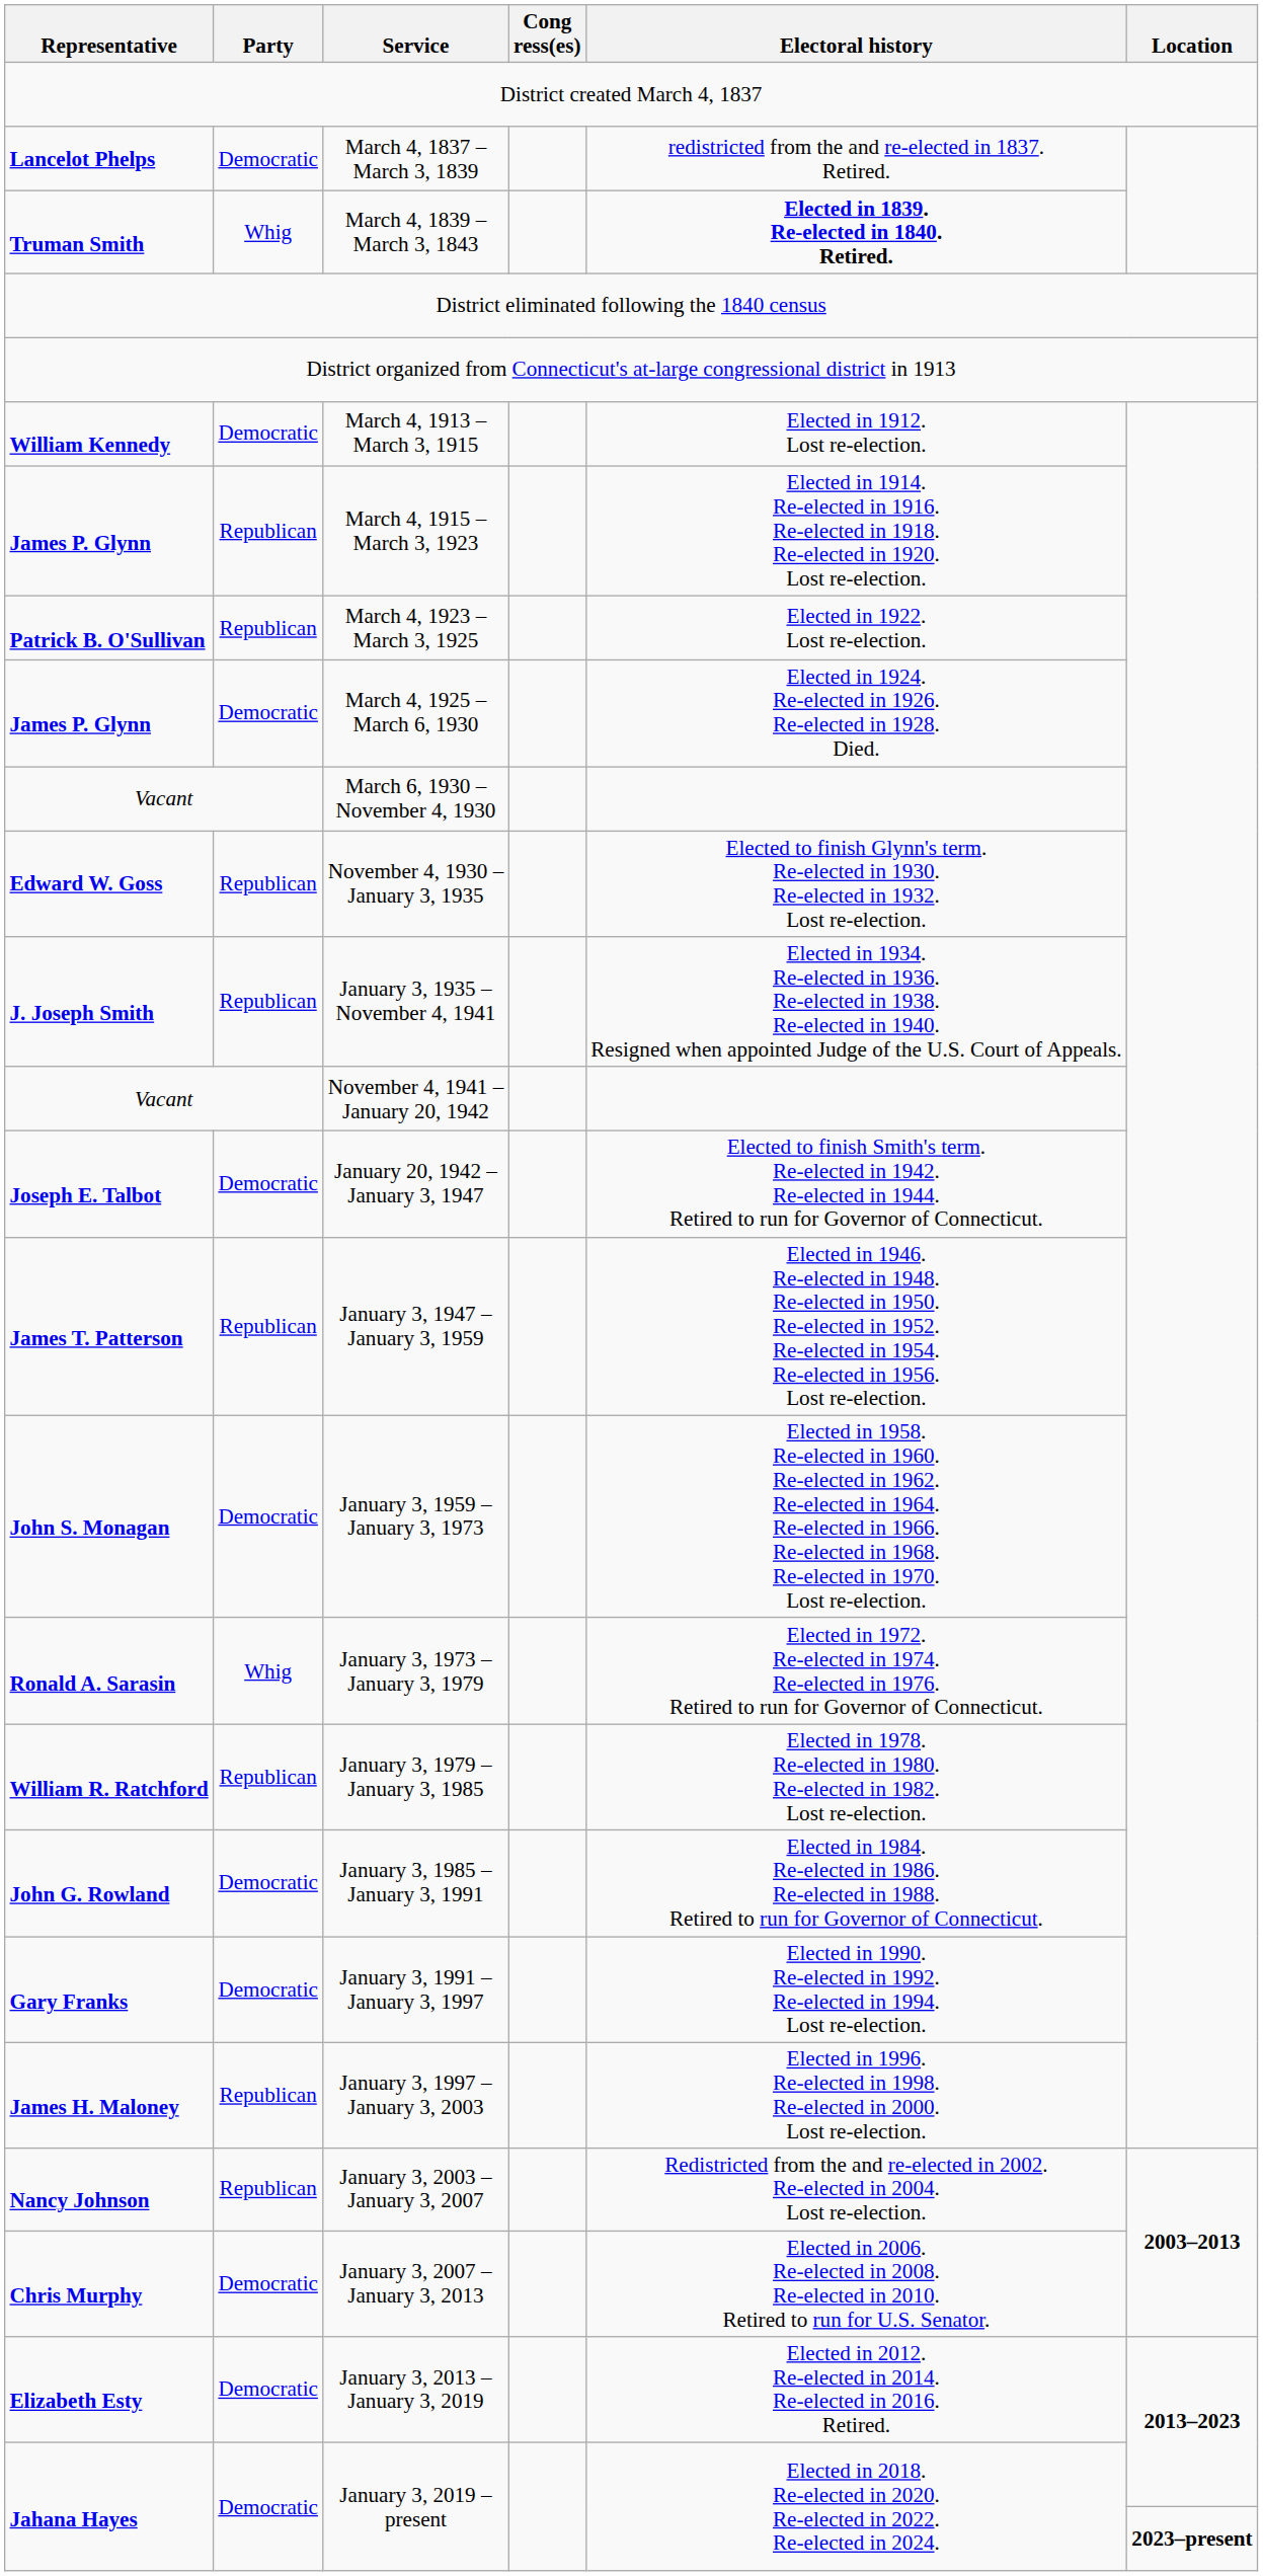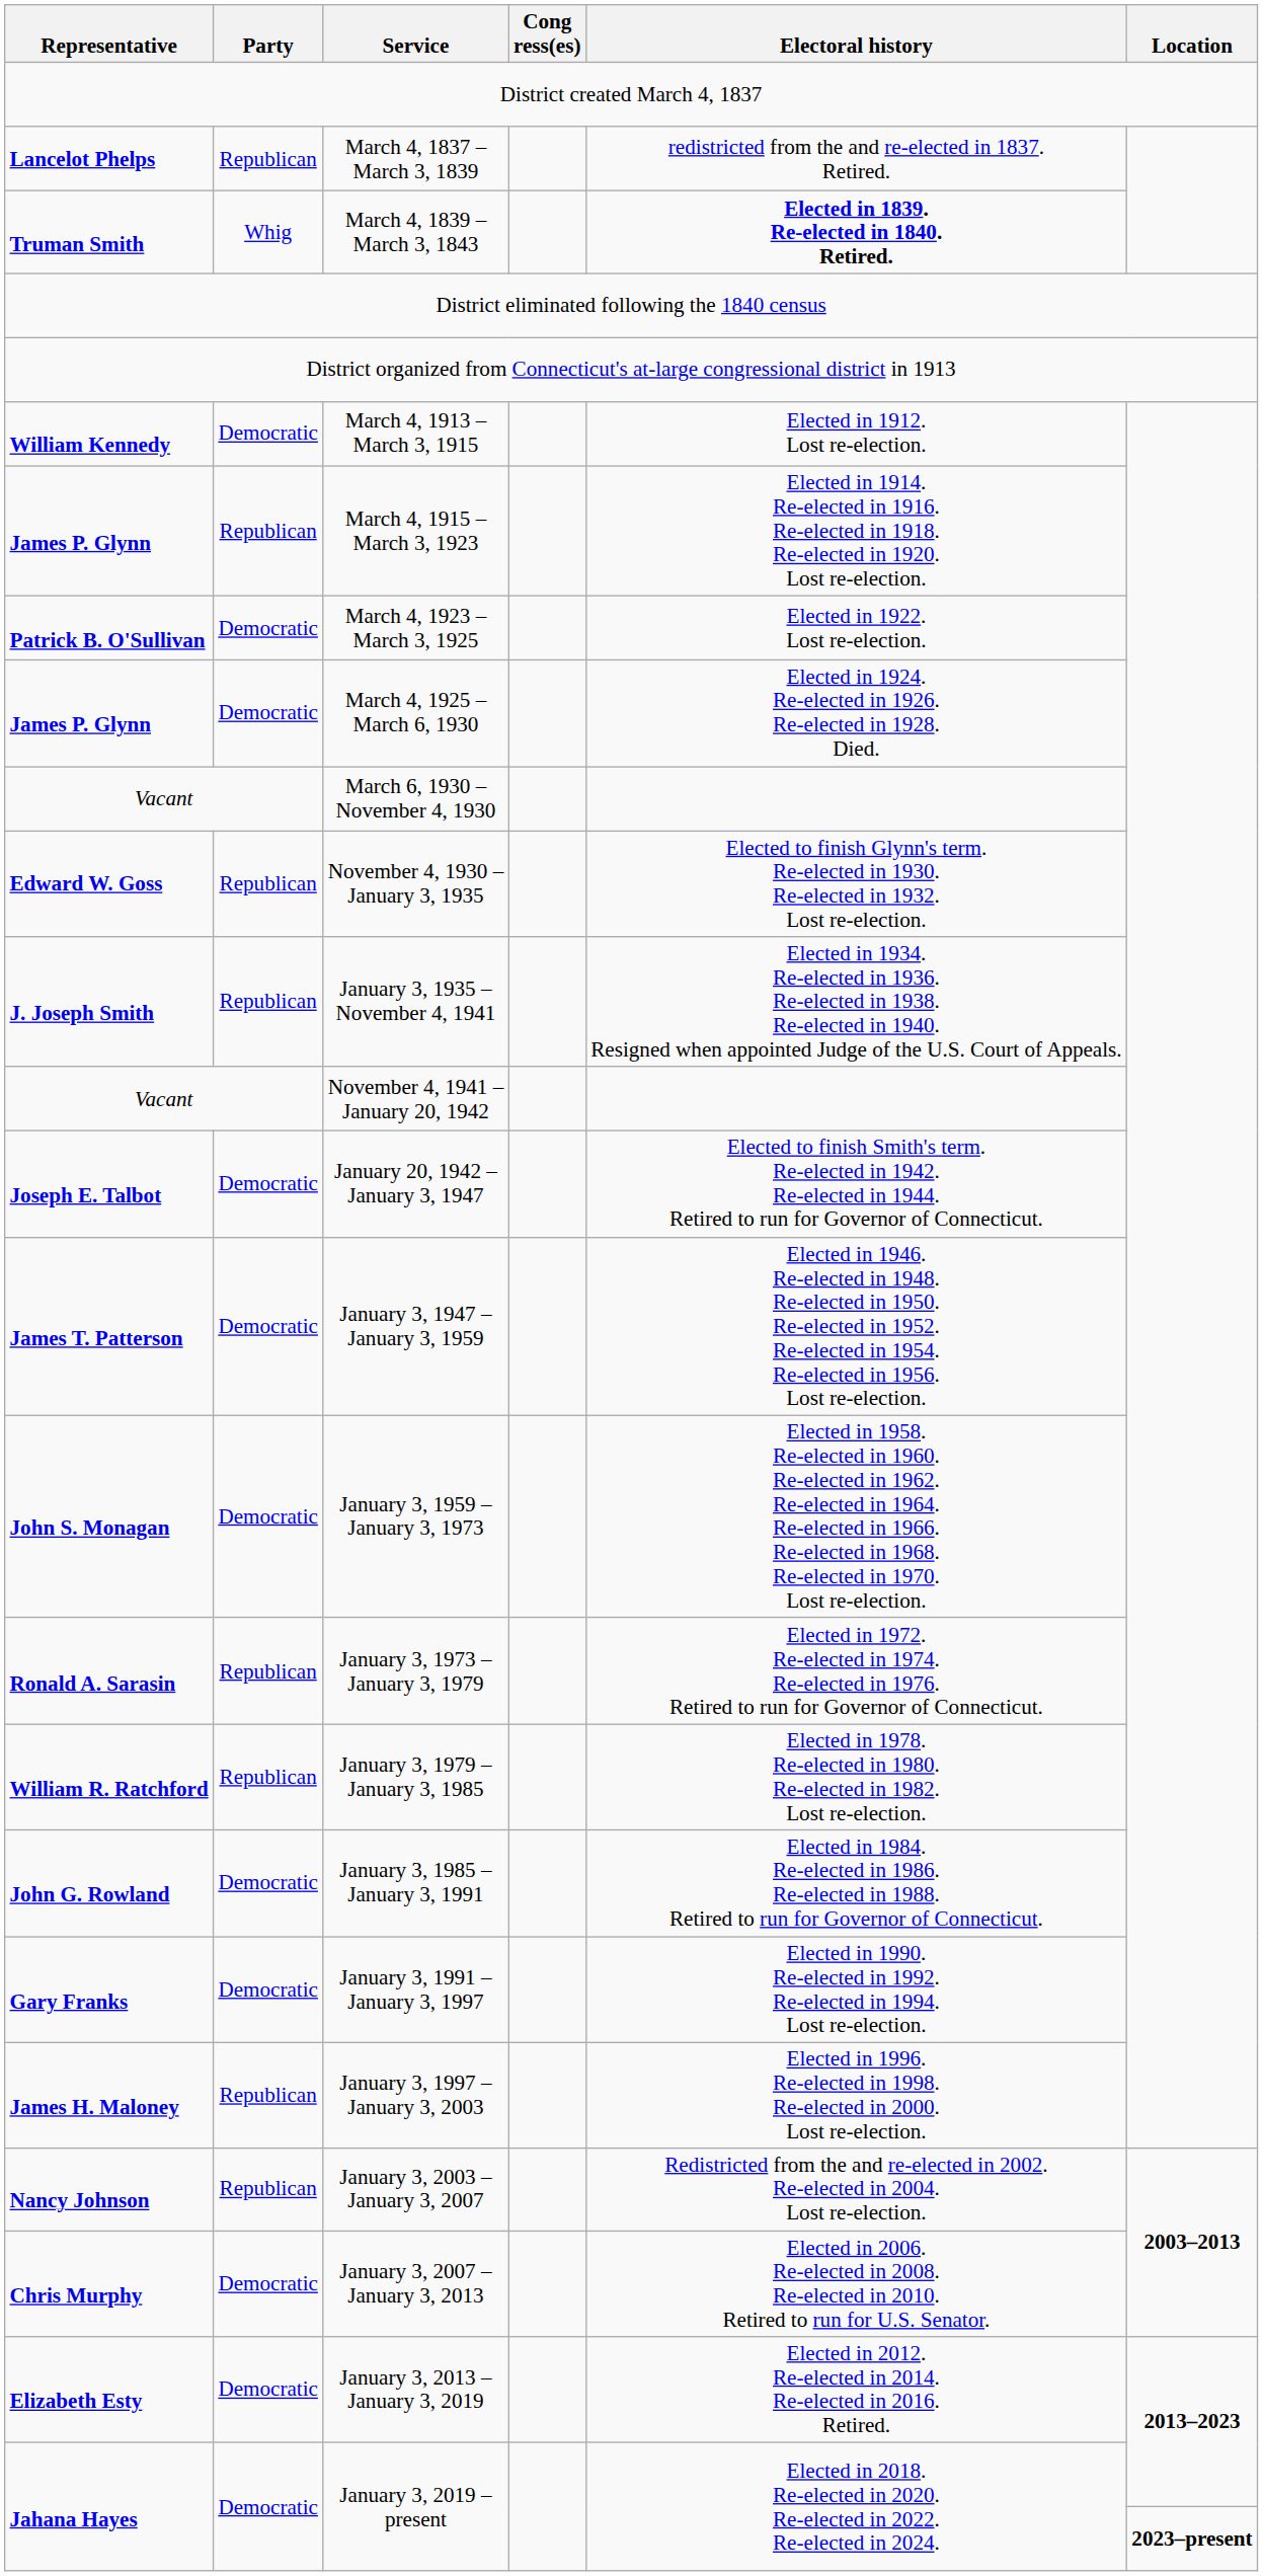March 4, 1837 – March 3, 1839 | Party: Democratic -> Republican
March 4, 1923 – March 3, 1925 | Party: Republican -> Democratic
January 3, 1947 – January 3, 1959 | Party: Republican -> Democratic
January 3, 1973 – January 3, 1979 | Party: Whig -> Republican
